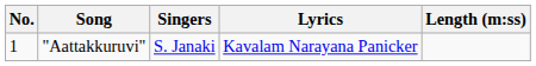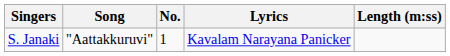columns swapped: No. <-> Singers
